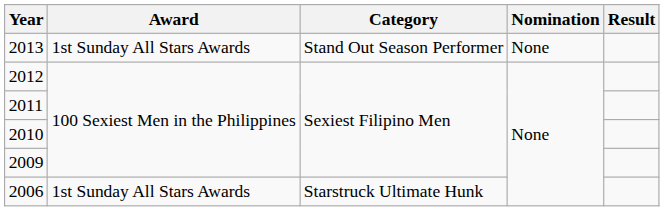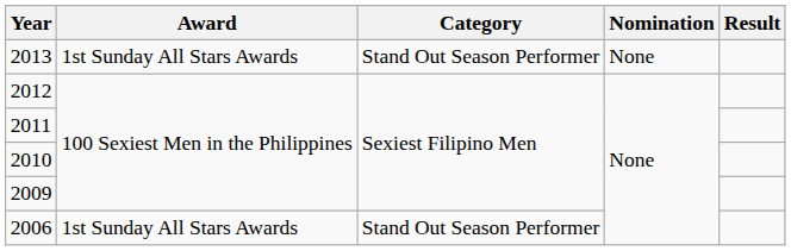2006 | Category: Starstruck Ultimate Hunk -> Stand Out Season Performer
